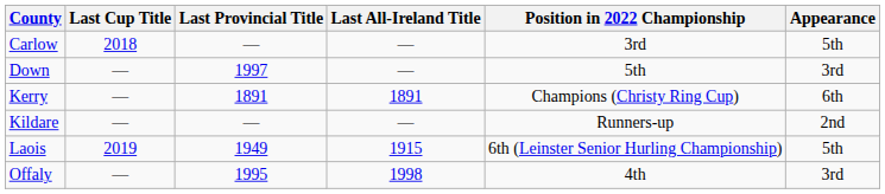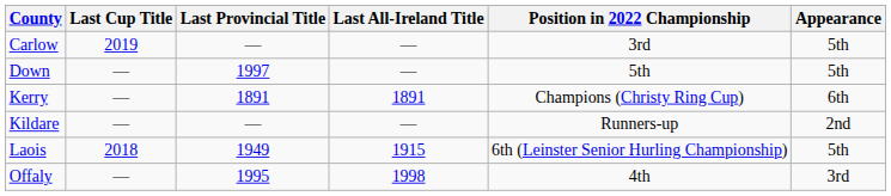Carlow | Last Cup Title: 2018 -> 2019
Down | Appearance: 3rd -> 5th
Laois | Last Cup Title: 2019 -> 2018
